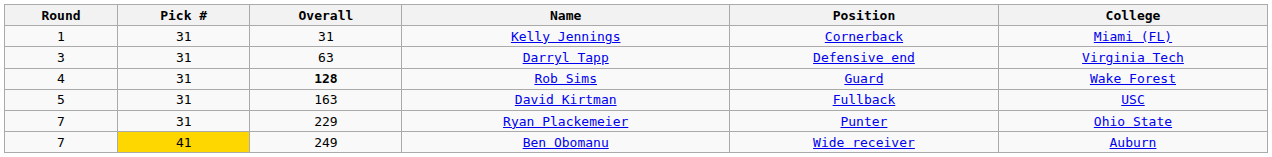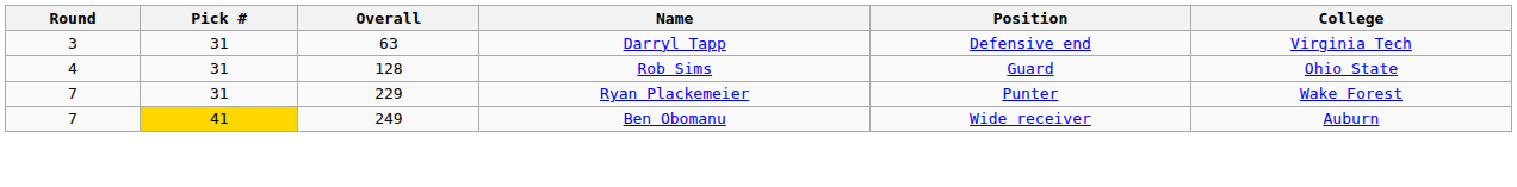- row: 1 | 31 | 31 | Kelly Jennings | Cornerback | Miami (FL)
Rob Sims | Overall: bold -> normal
Rob Sims | College: Wake Forest -> Ohio State
- row: 5 | 31 | 163 | David Kirtman | Fullback | USC
Ryan Plackemeier | College: Ohio State -> Wake Forest
